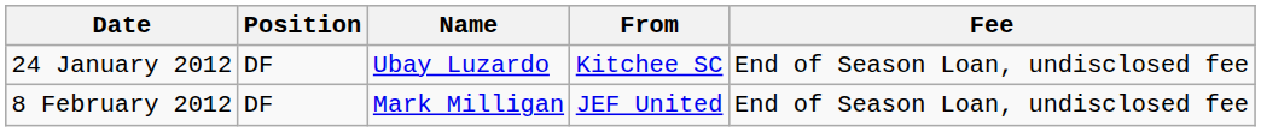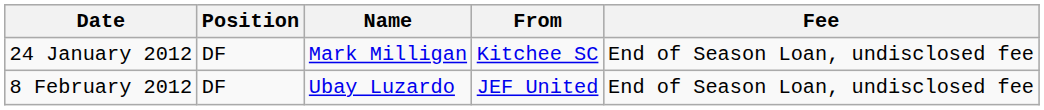24 January 2012 | Name: Ubay Luzardo -> Mark Milligan
8 February 2012 | Name: Mark Milligan -> Ubay Luzardo
